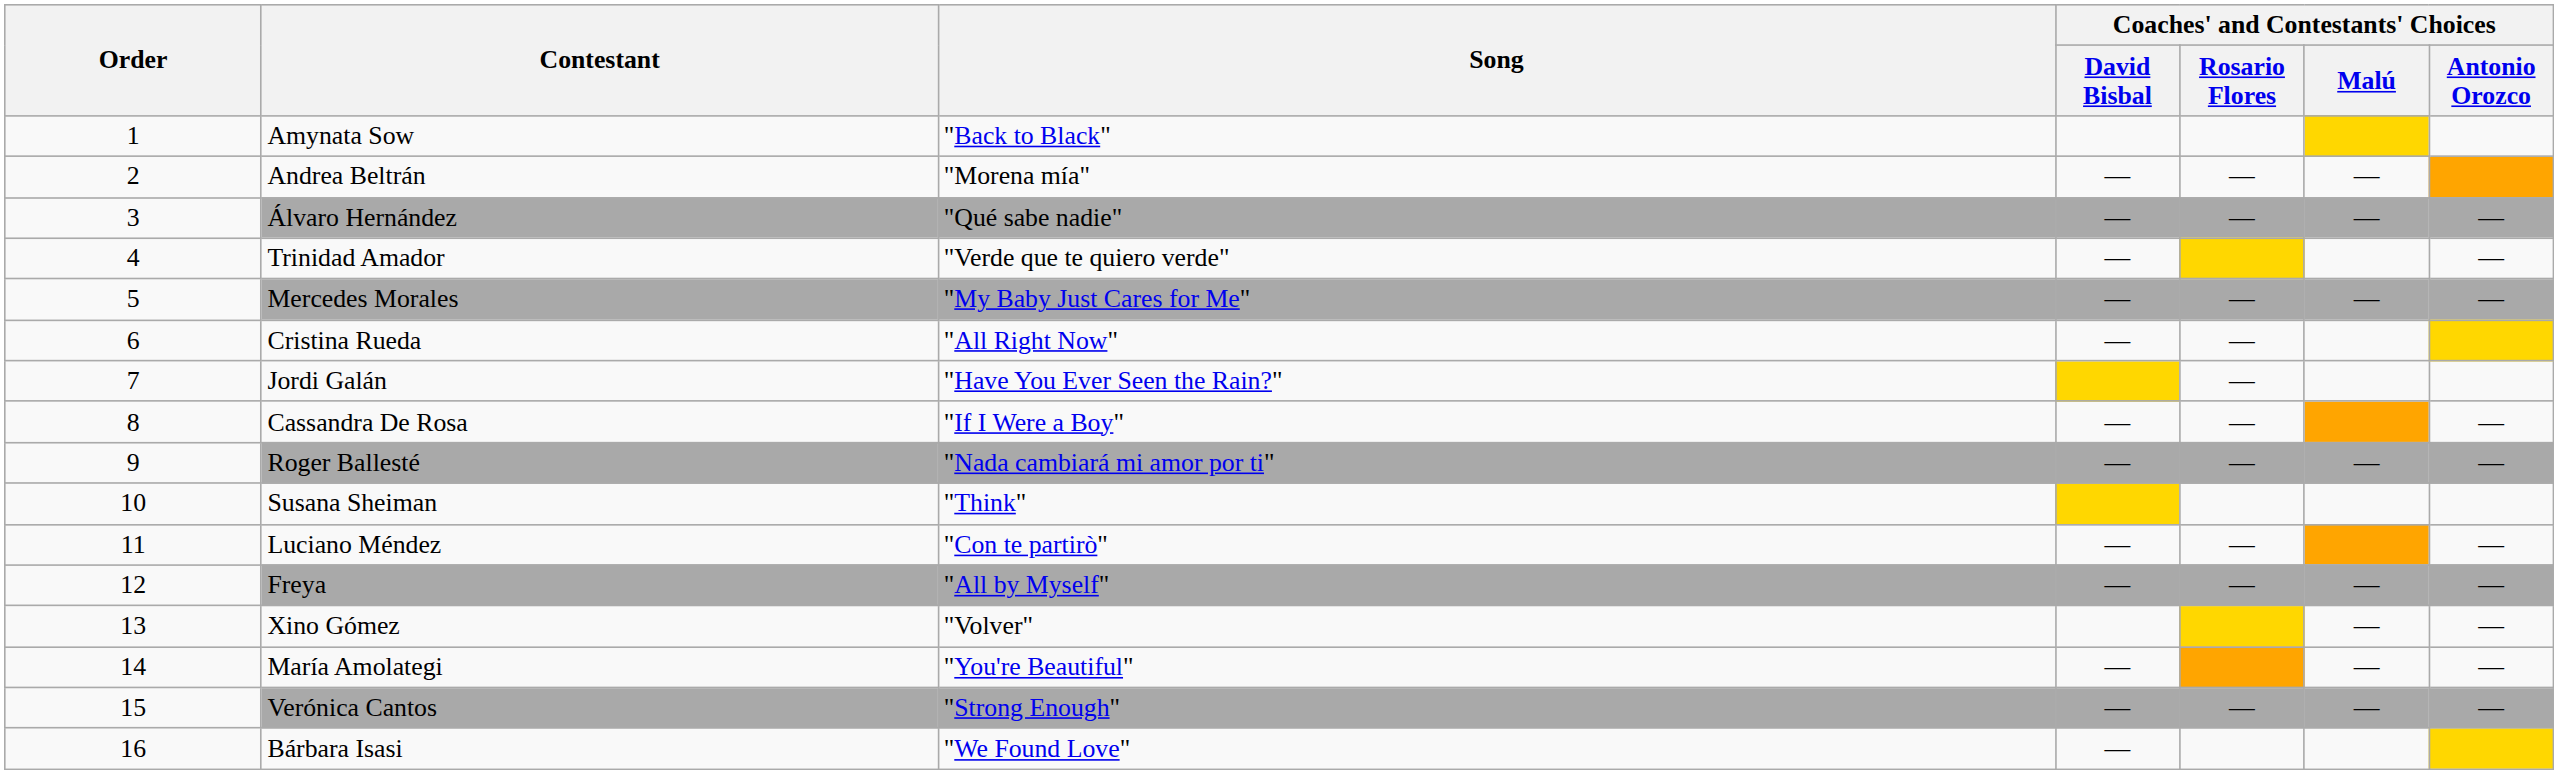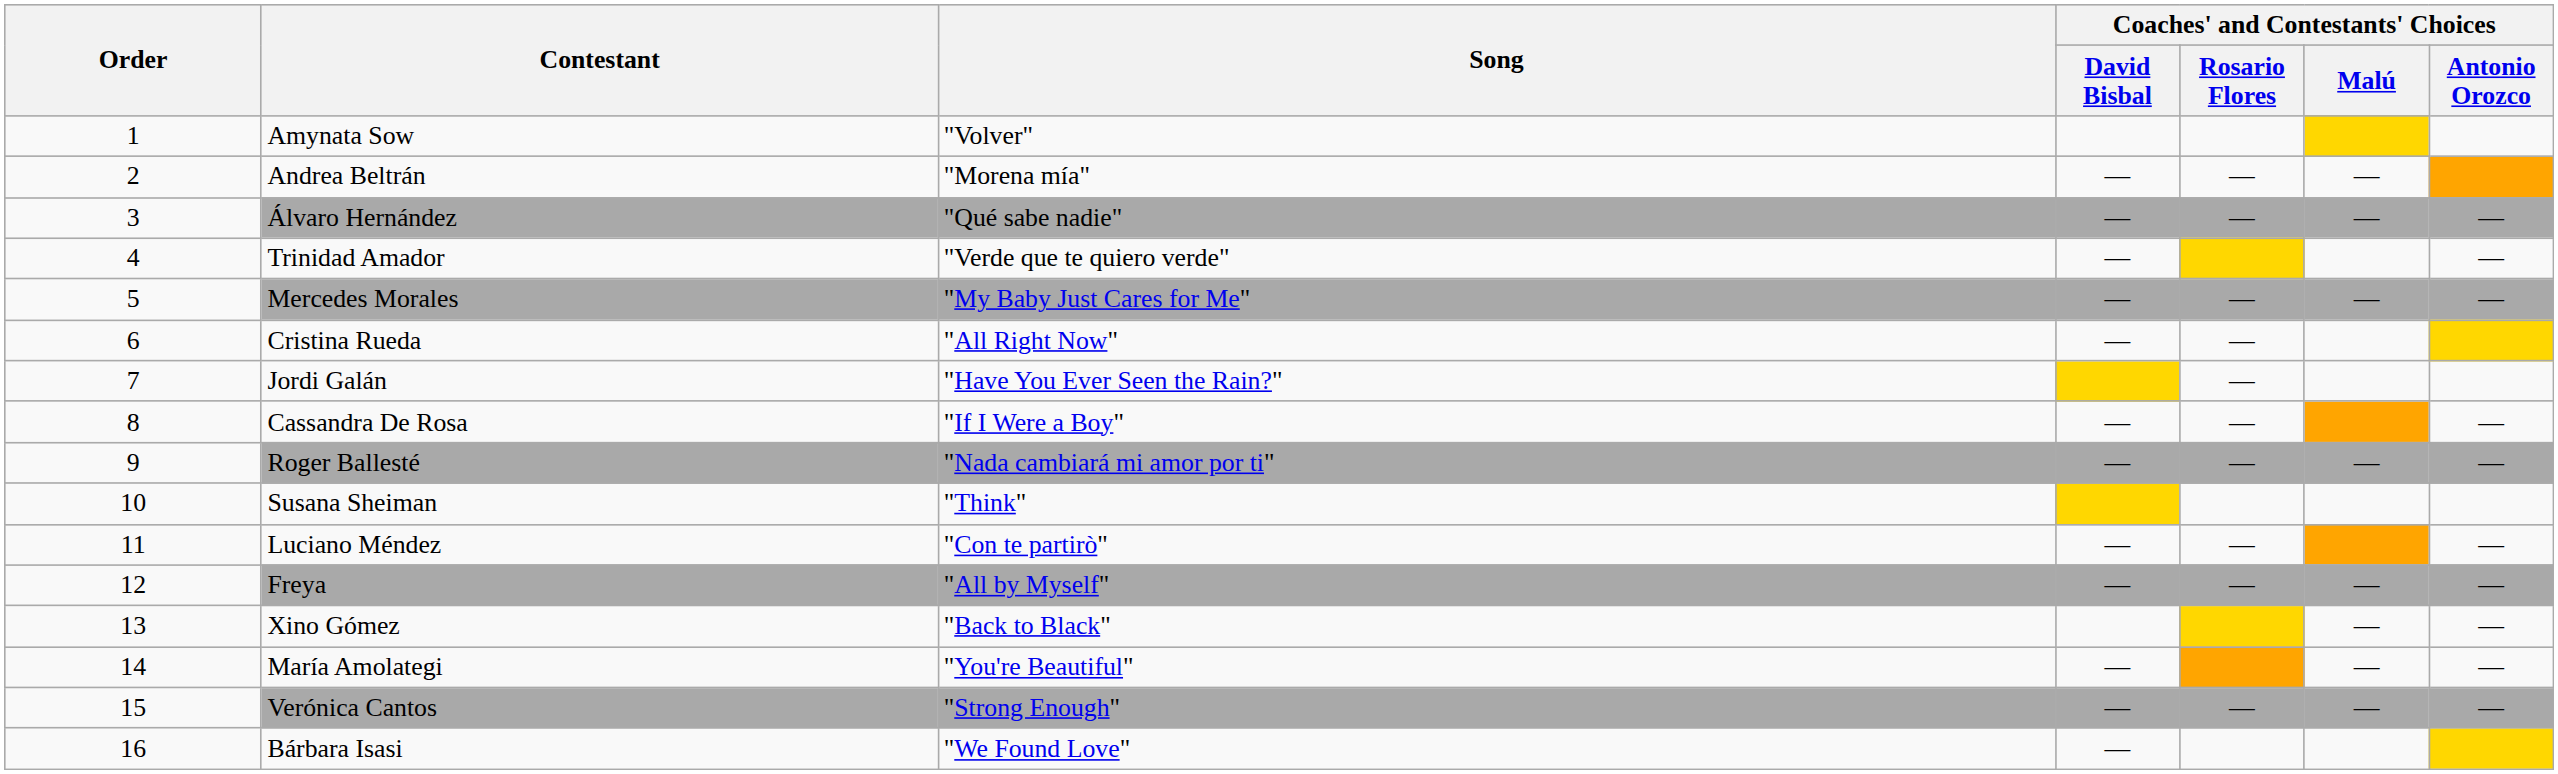Amynata Sow | Song: "Back to Black" -> "Volver"
Xino Gómez | Song: "Volver" -> "Back to Black"
